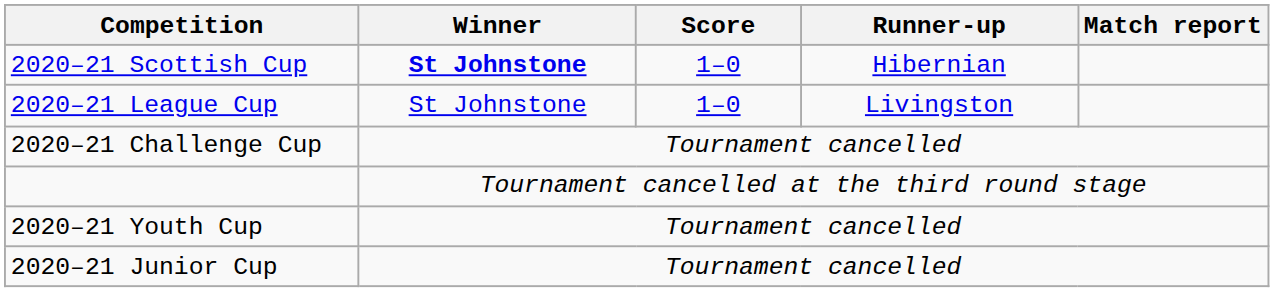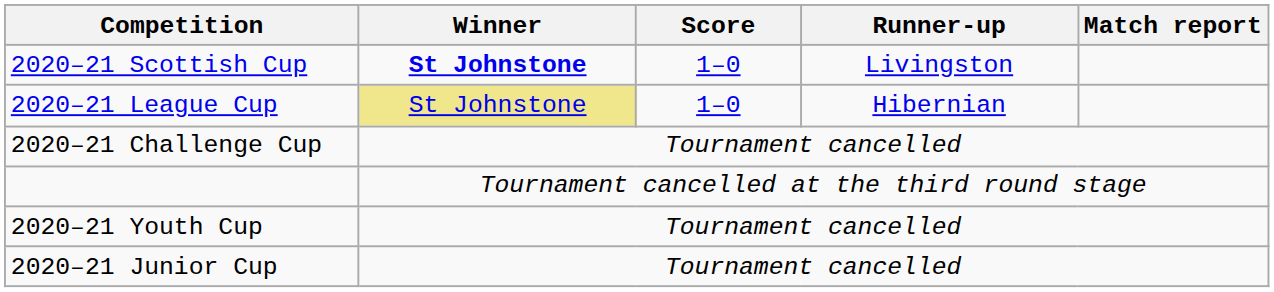2020–21 Scottish Cup | Runner-up: Hibernian -> Livingston
2020–21 League Cup | Winner: no background -> khaki background
2020–21 League Cup | Runner-up: Livingston -> Hibernian
